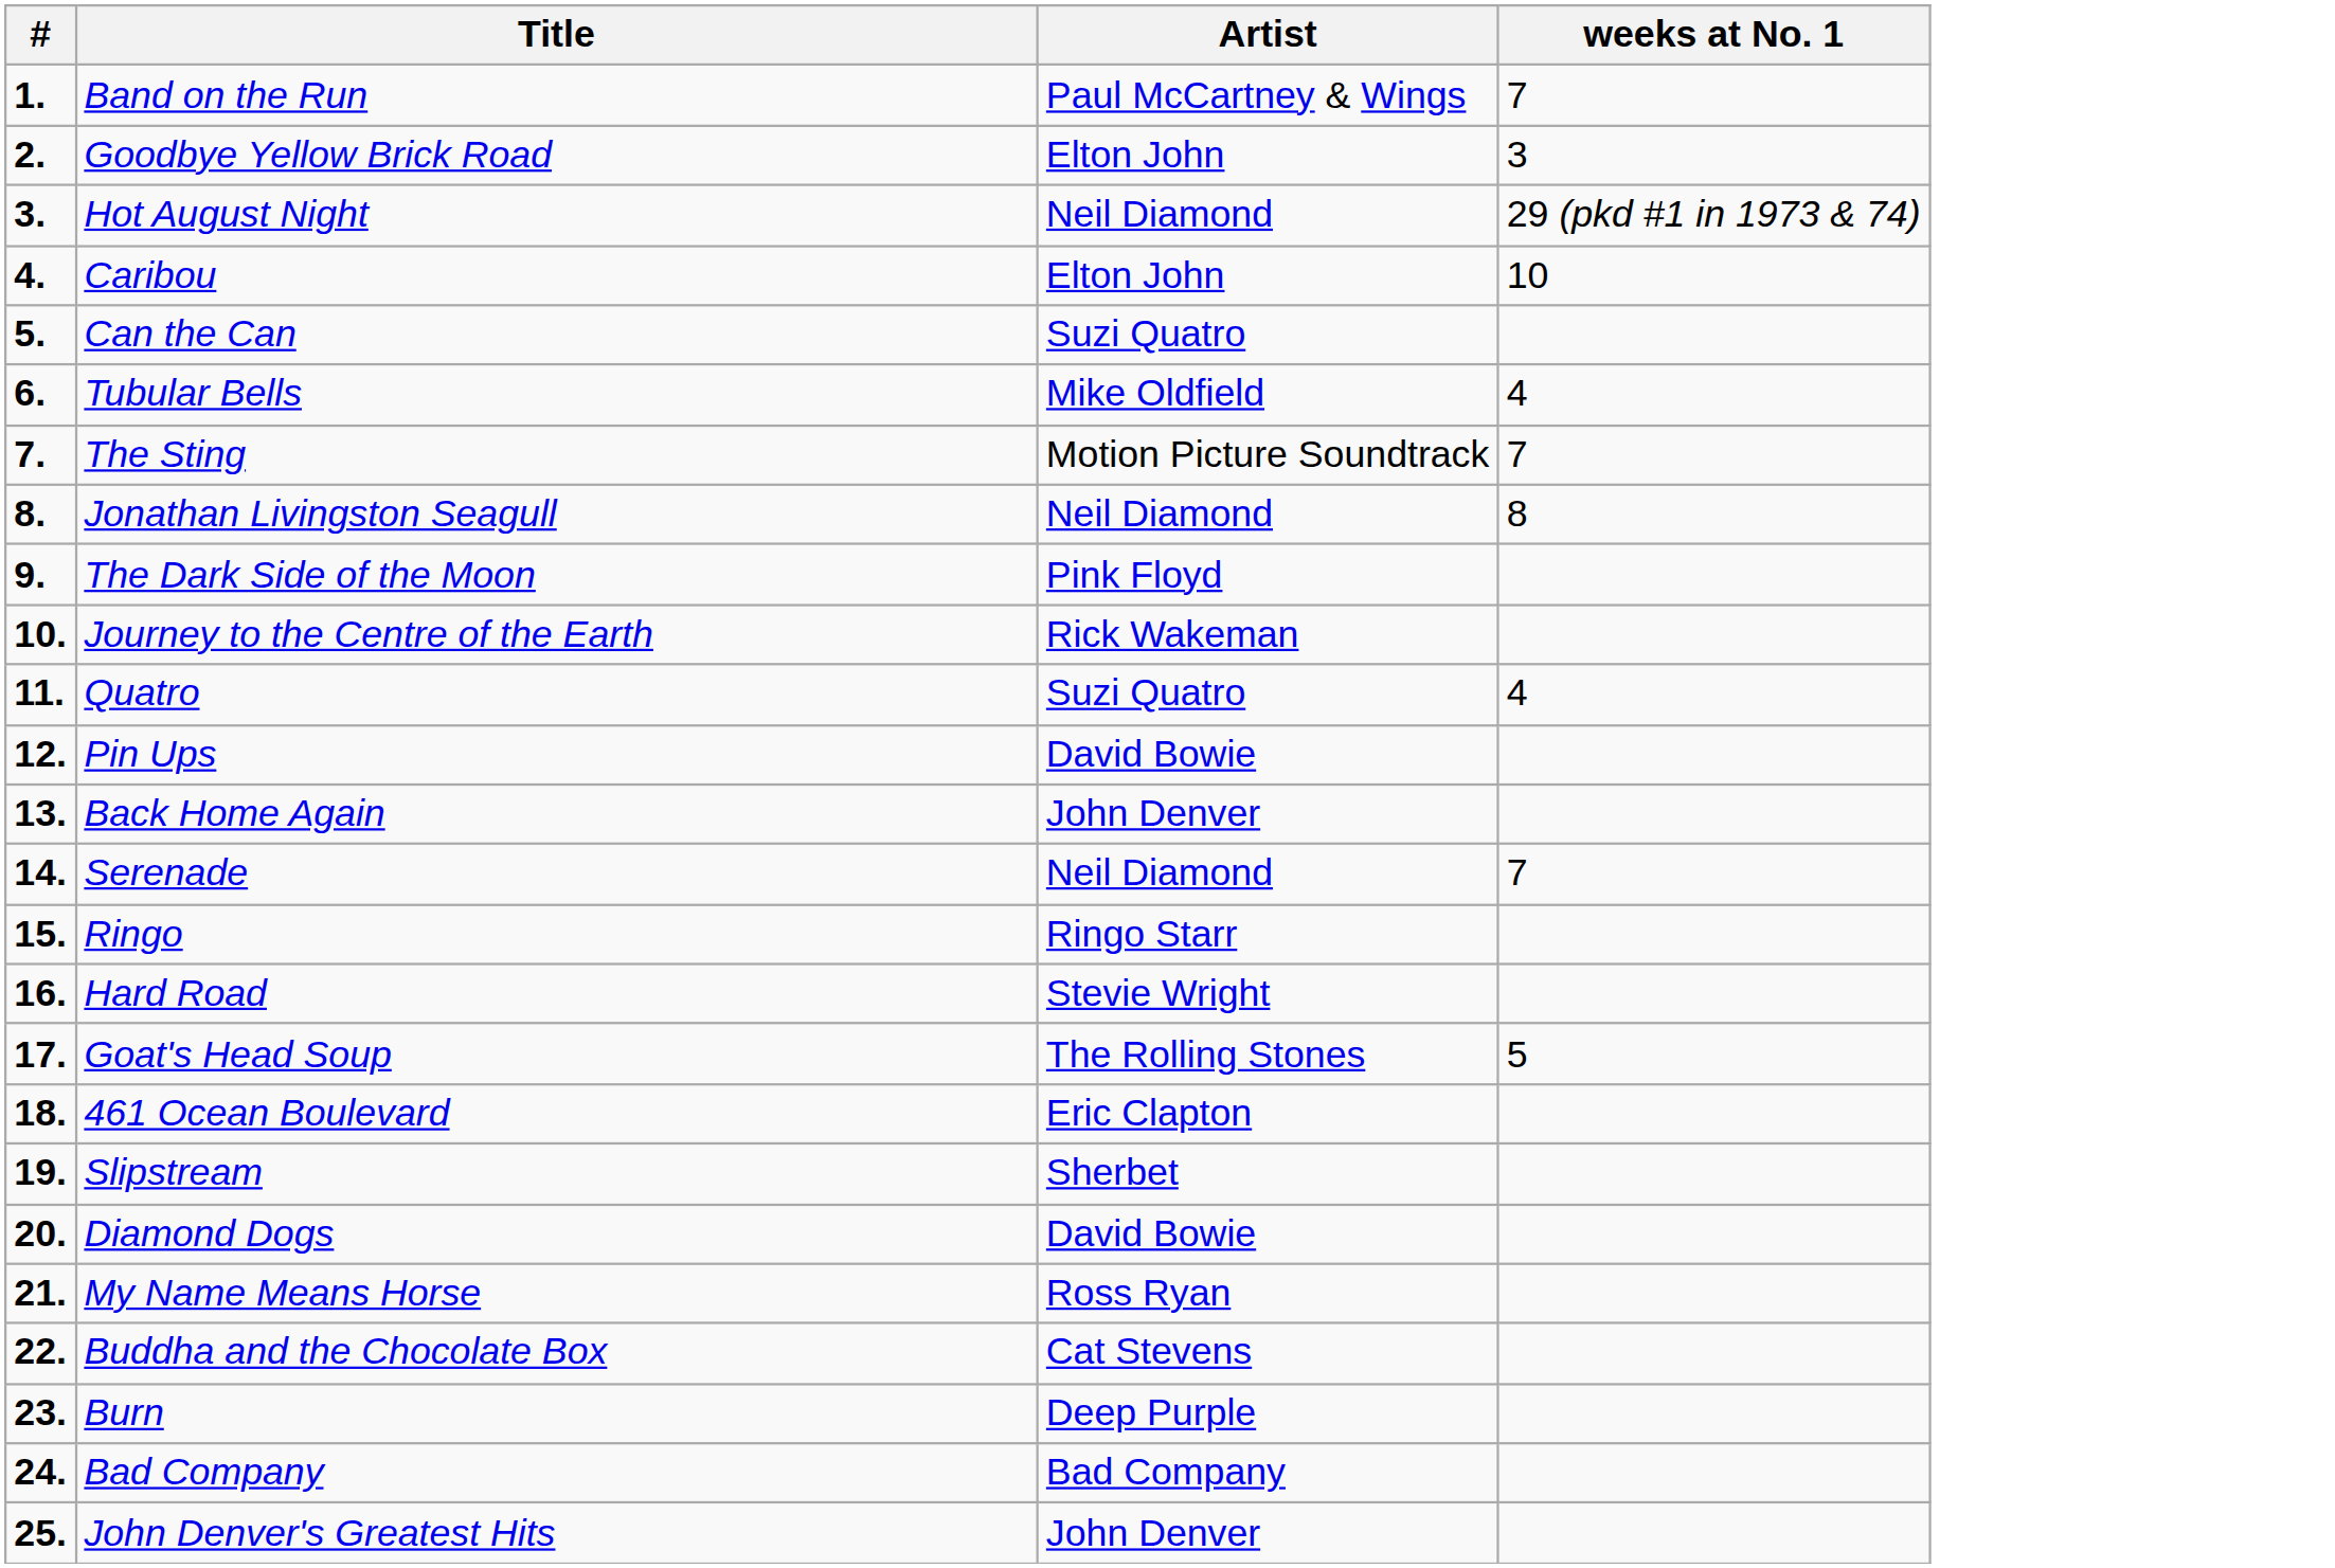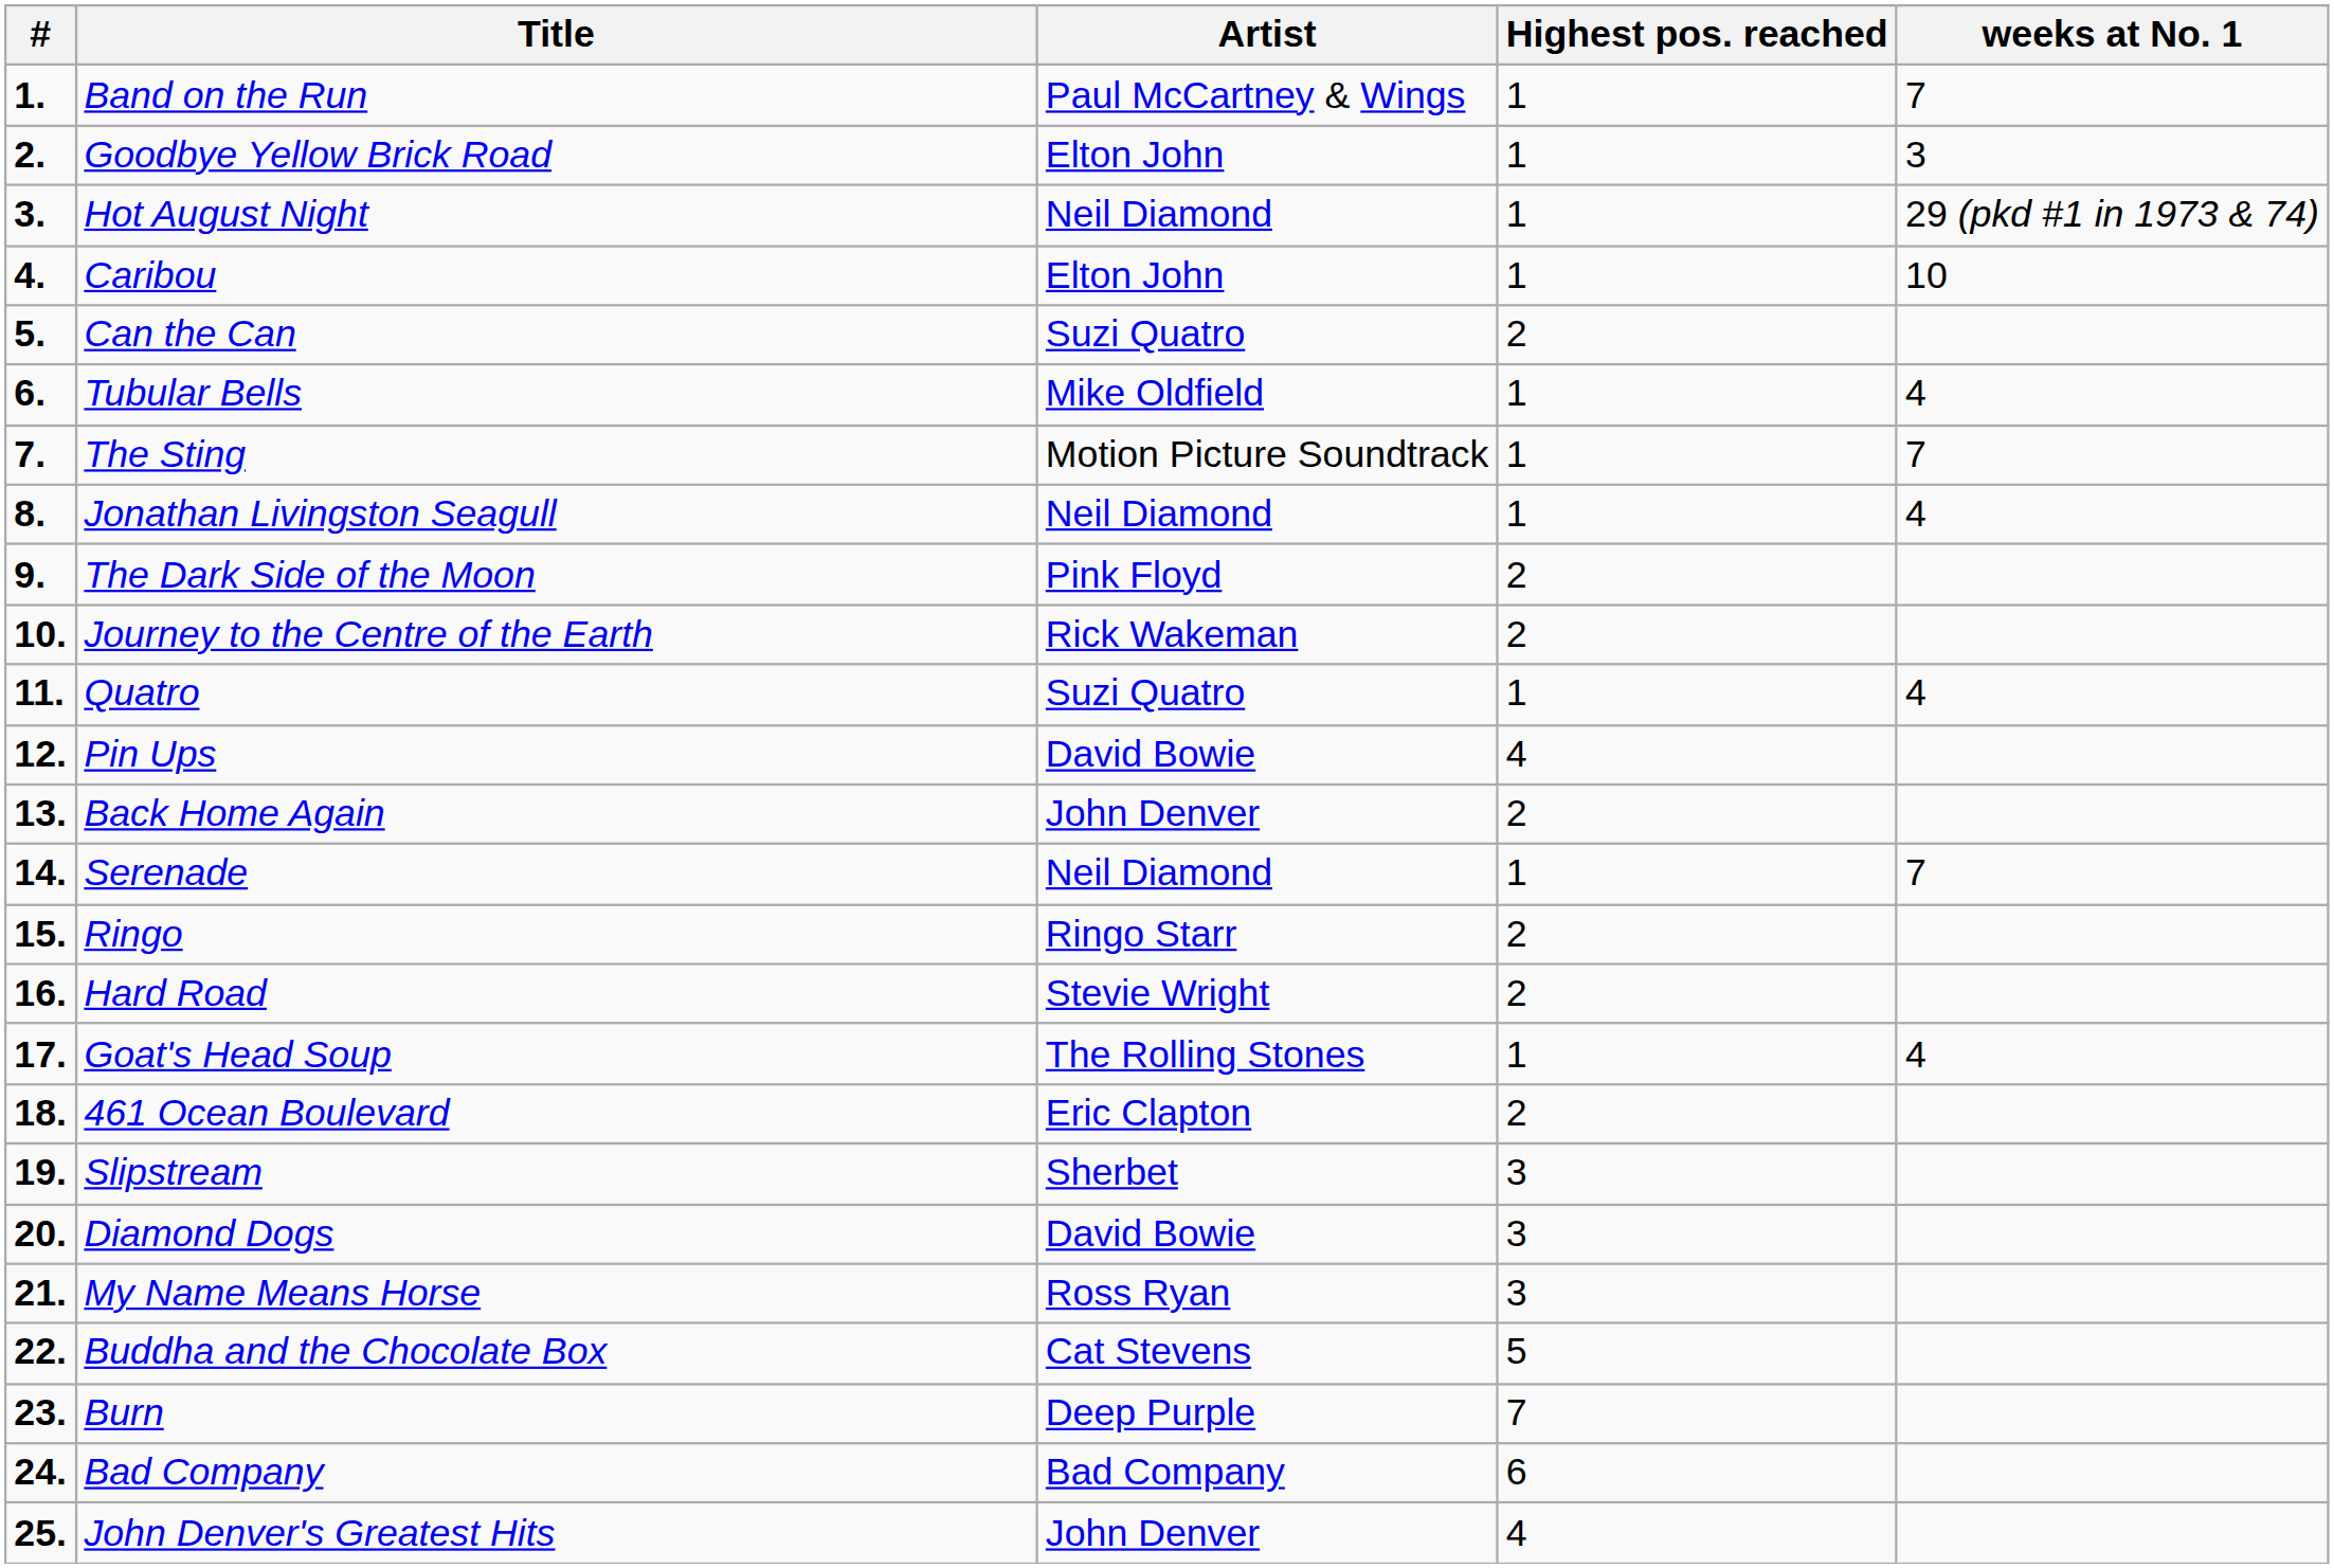+ column: Highest pos. reached | 1 | 1 | 1 | 1 | 2 | 1 | 1 | 1 | 2 | 2 | 1 | 4 | 2 | 1 | 2 | 2 | 1 | 2 | 3 | 3 | 3 | 5 | 7 | 6 | 4
Jonathan Livingston Seagull | weeks at No. 1: 8 -> 4
Goat's Head Soup | weeks at No. 1: 5 -> 4
